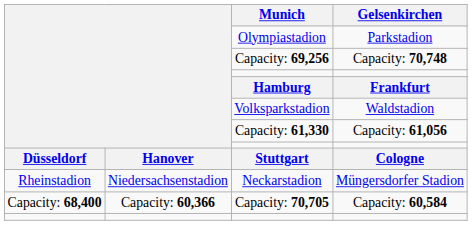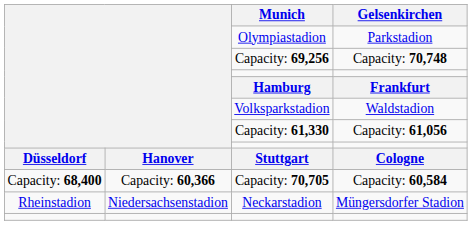rows swapped: Neckarstadion <-> Capacity: 70,705
